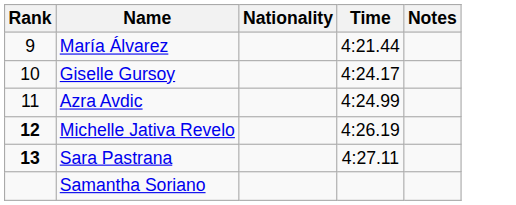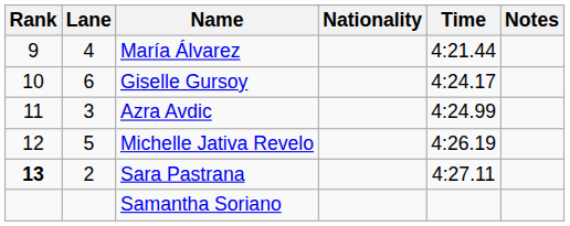+ column: Lane | 4 | 6 | 3 | 5 | 2
Michelle Jativa Revelo | Rank: bold -> normal
